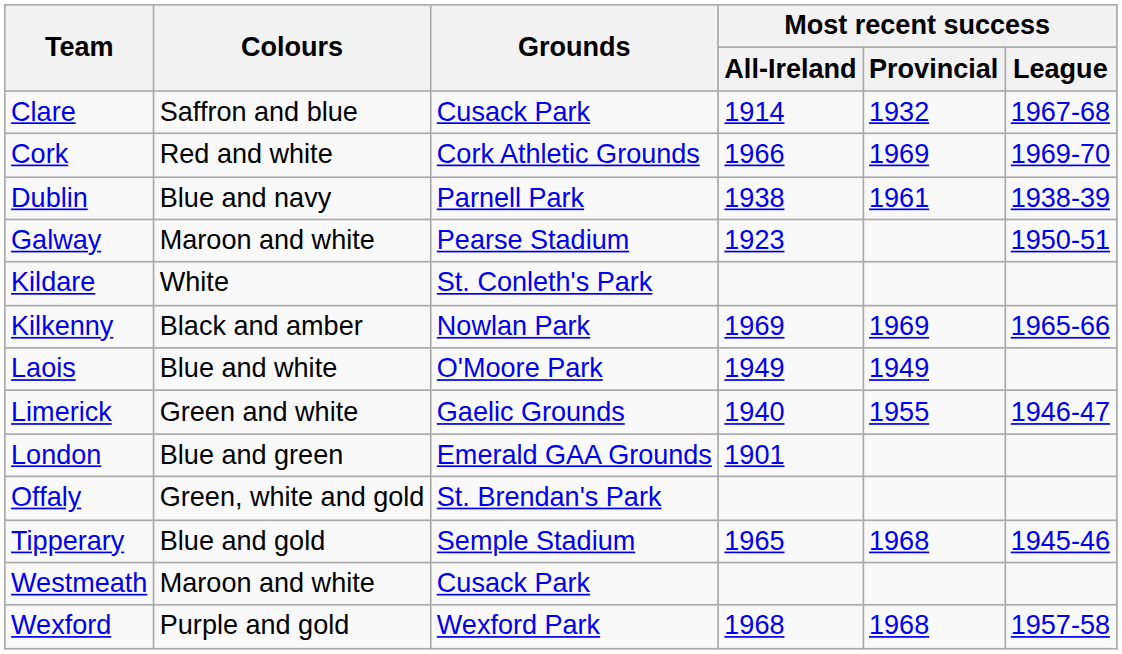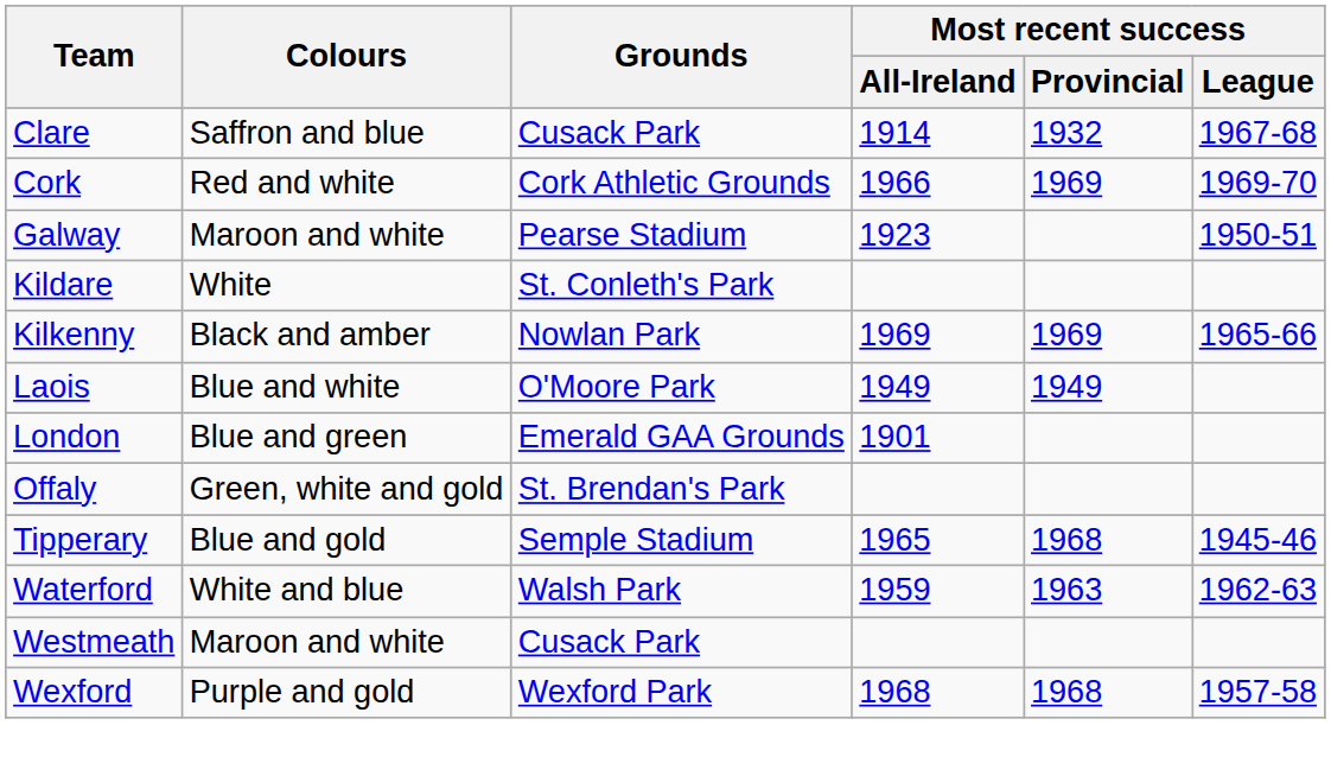- row: Dublin | Blue and navy | Parnell Park | 1938 | 1961 | 1938-39
- row: Limerick | Green and white | Gaelic Grounds | 1940 | 1955 | 1946-47
+ row: Waterford | White and blue | Walsh Park | 1959 | 1963 | 1962-63
